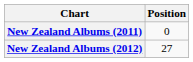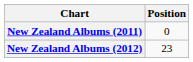New Zealand Albums (2012) | Position: 27 -> 23
